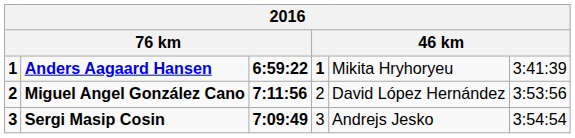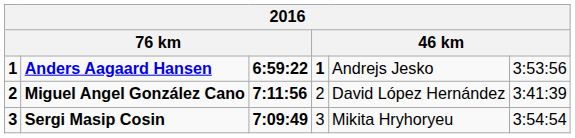Anders Aagaard Hansen | column 5: Mikita Hryhoryeu -> Andrejs Jesko
Anders Aagaard Hansen | column 6: 3:41:39 -> 3:53:56
Miguel Angel González Cano | column 6: 3:53:56 -> 3:41:39
Sergi Masip Cosin | column 5: Andrejs Jesko -> Mikita Hryhoryeu
